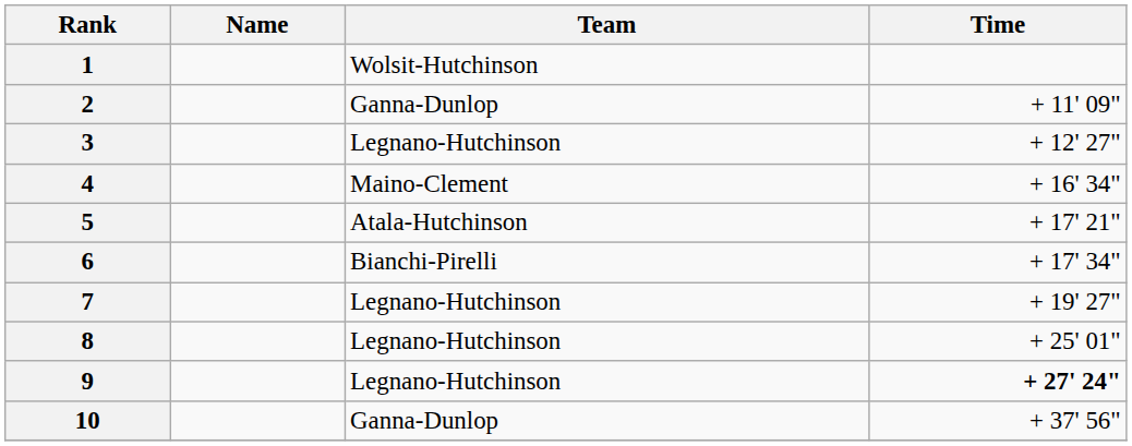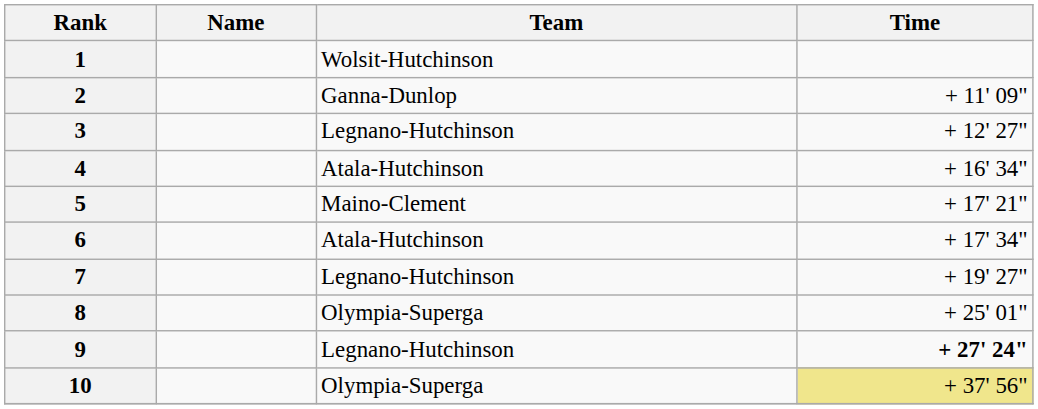4 | Team: Maino-Clement -> Atala-Hutchinson
5 | Team: Atala-Hutchinson -> Maino-Clement
6 | Team: Bianchi-Pirelli -> Atala-Hutchinson
8 | Team: Legnano-Hutchinson -> Olympia-Superga
10 | Team: Ganna-Dunlop -> Olympia-Superga
10 | Time: no background -> khaki background
